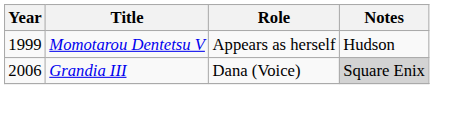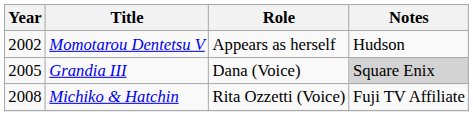Momotarou Dentetsu V | Year: 1999 -> 2002
Grandia III | Year: 2006 -> 2005
+ row: 2008 | Michiko & Hatchin | Rita Ozzetti (Voice) | Fuji TV Affiliate
